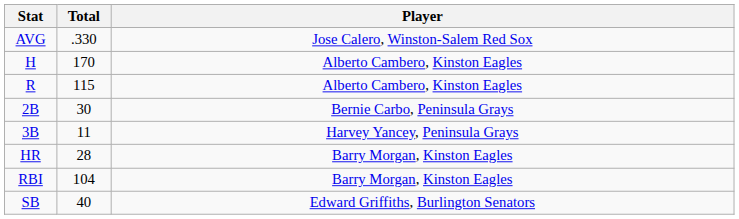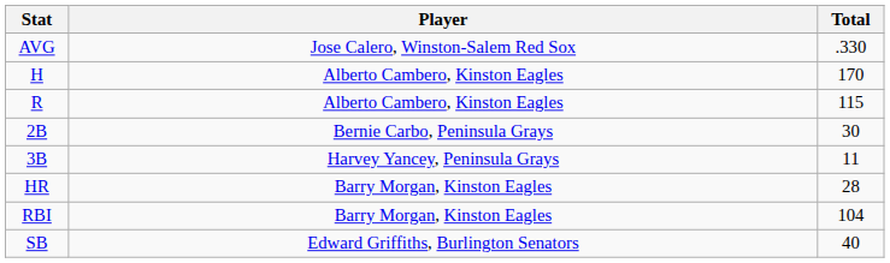columns swapped: Player <-> Total
